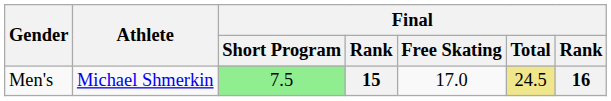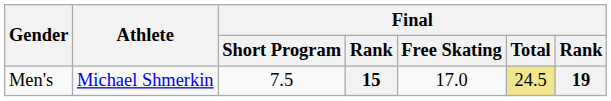15 | Final / Short Program: lightgreen background -> no background
15 | column 7: 16 -> 19
